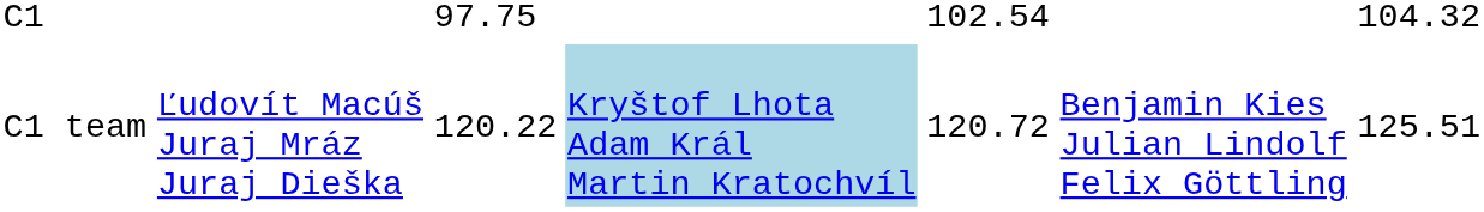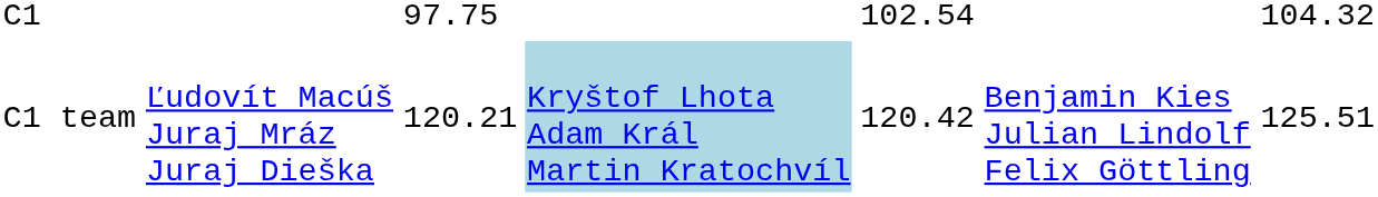C1 team | column 3: 120.22 -> 120.21
C1 team | column 5: 120.72 -> 120.42
